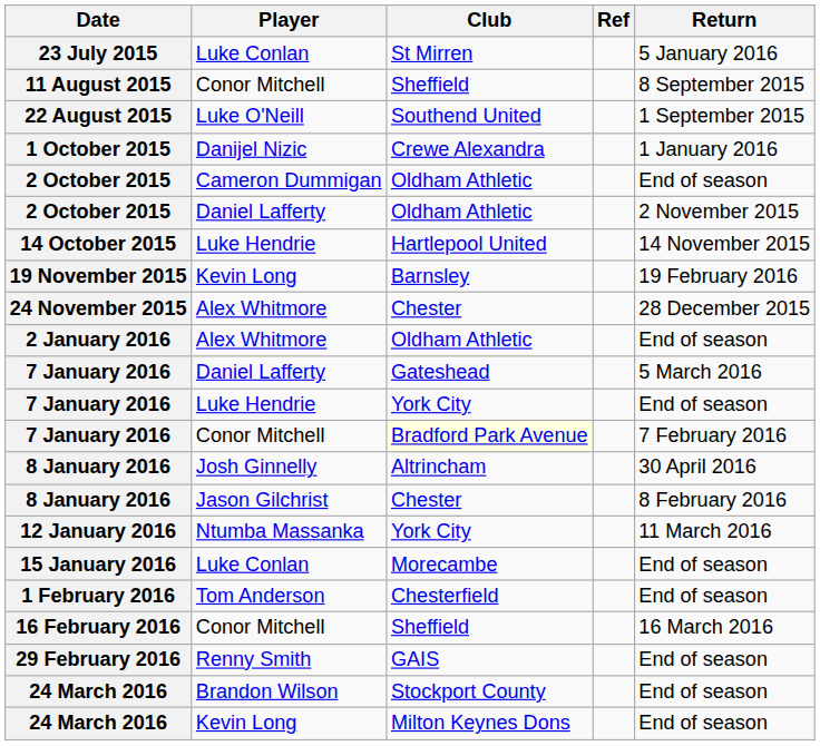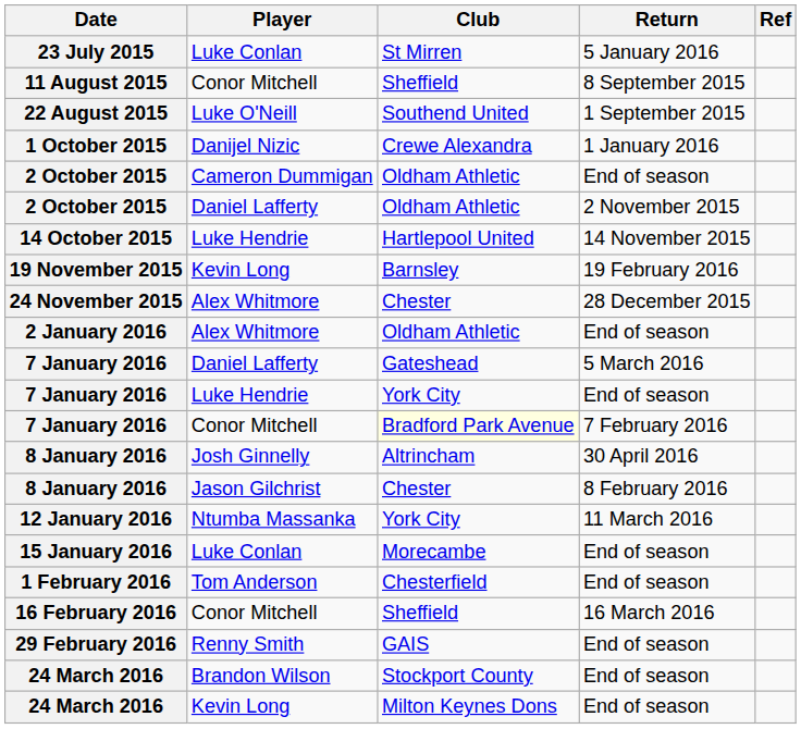columns swapped: Return <-> Ref
